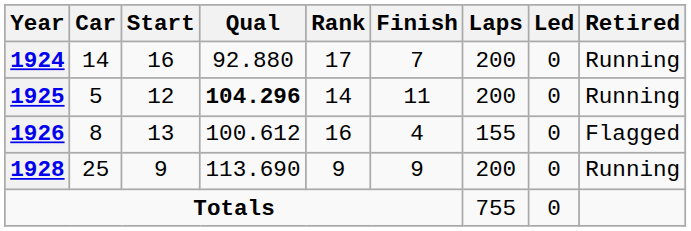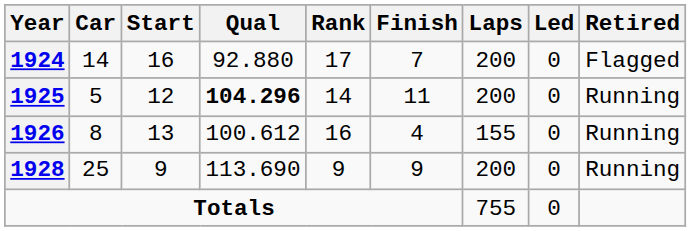1924 | Retired: Running -> Flagged
1926 | Retired: Flagged -> Running
